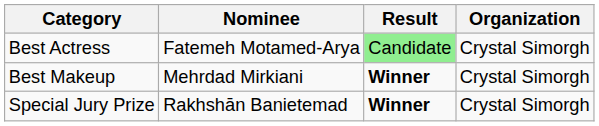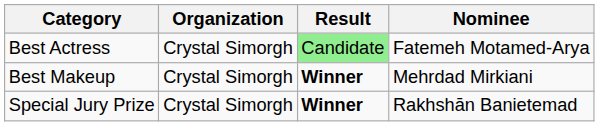columns swapped: Nominee <-> Organization
